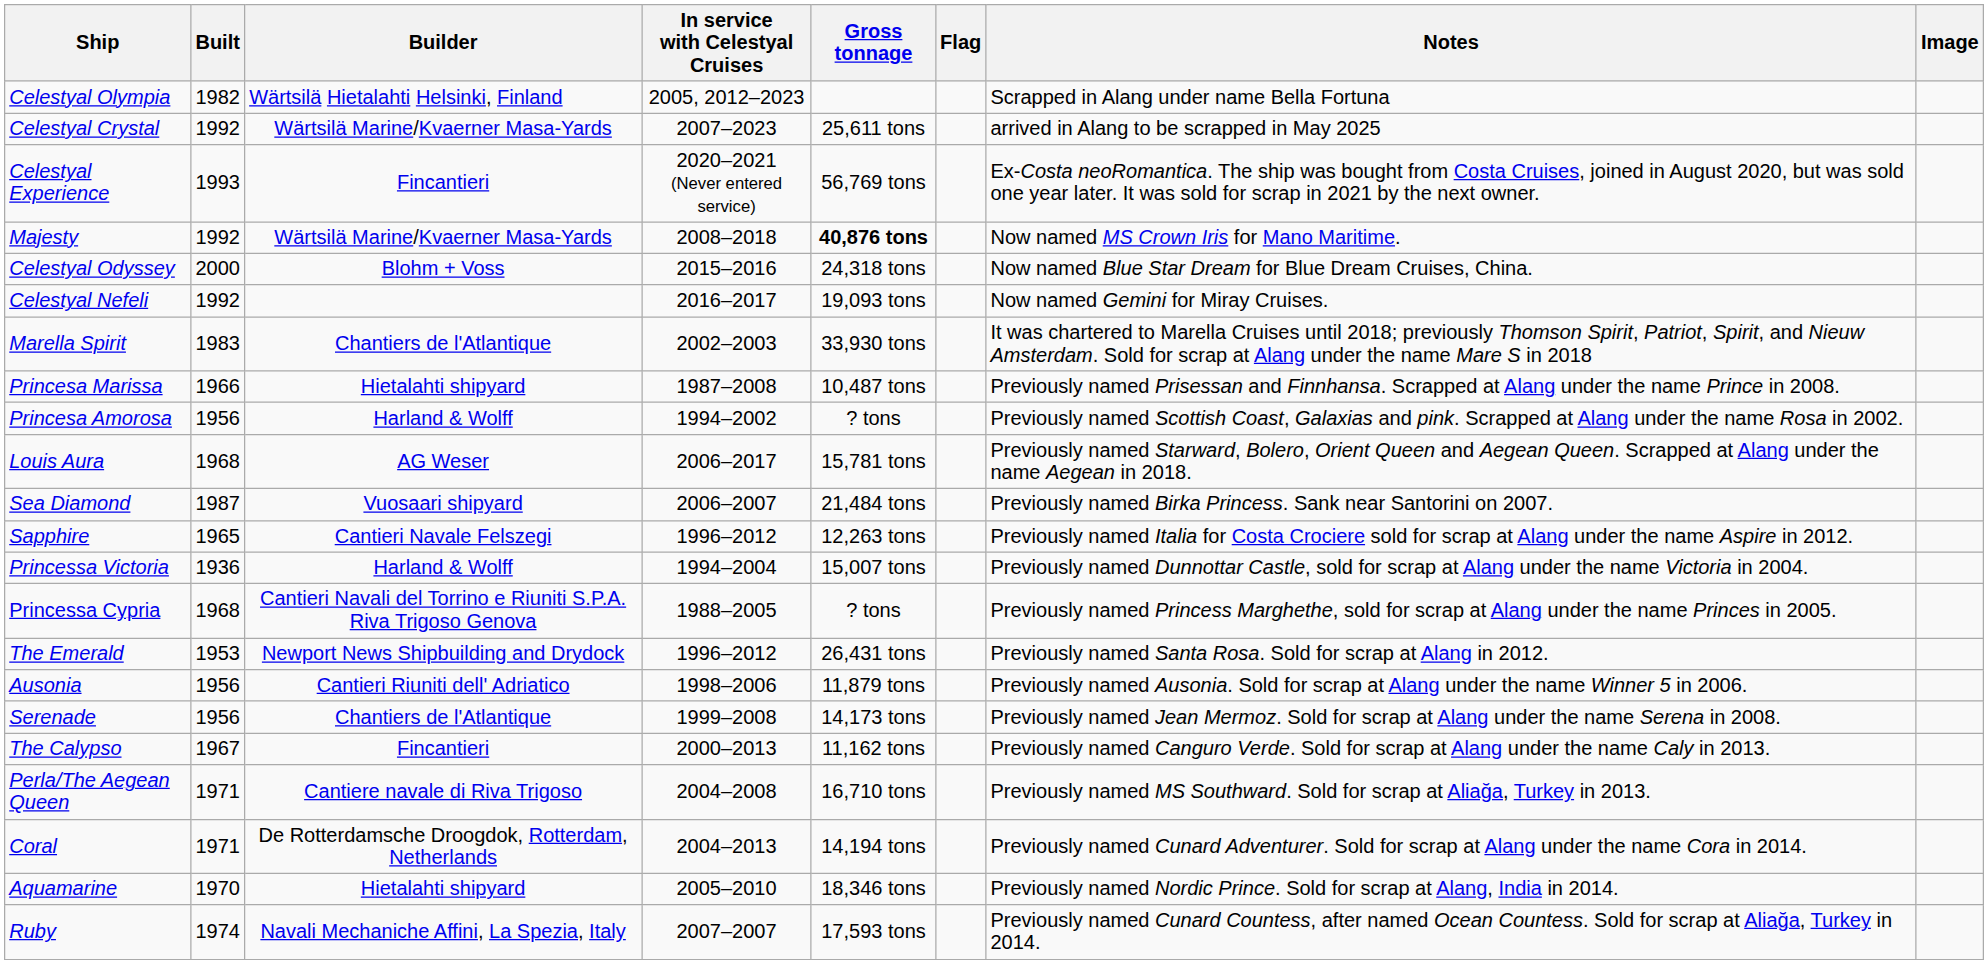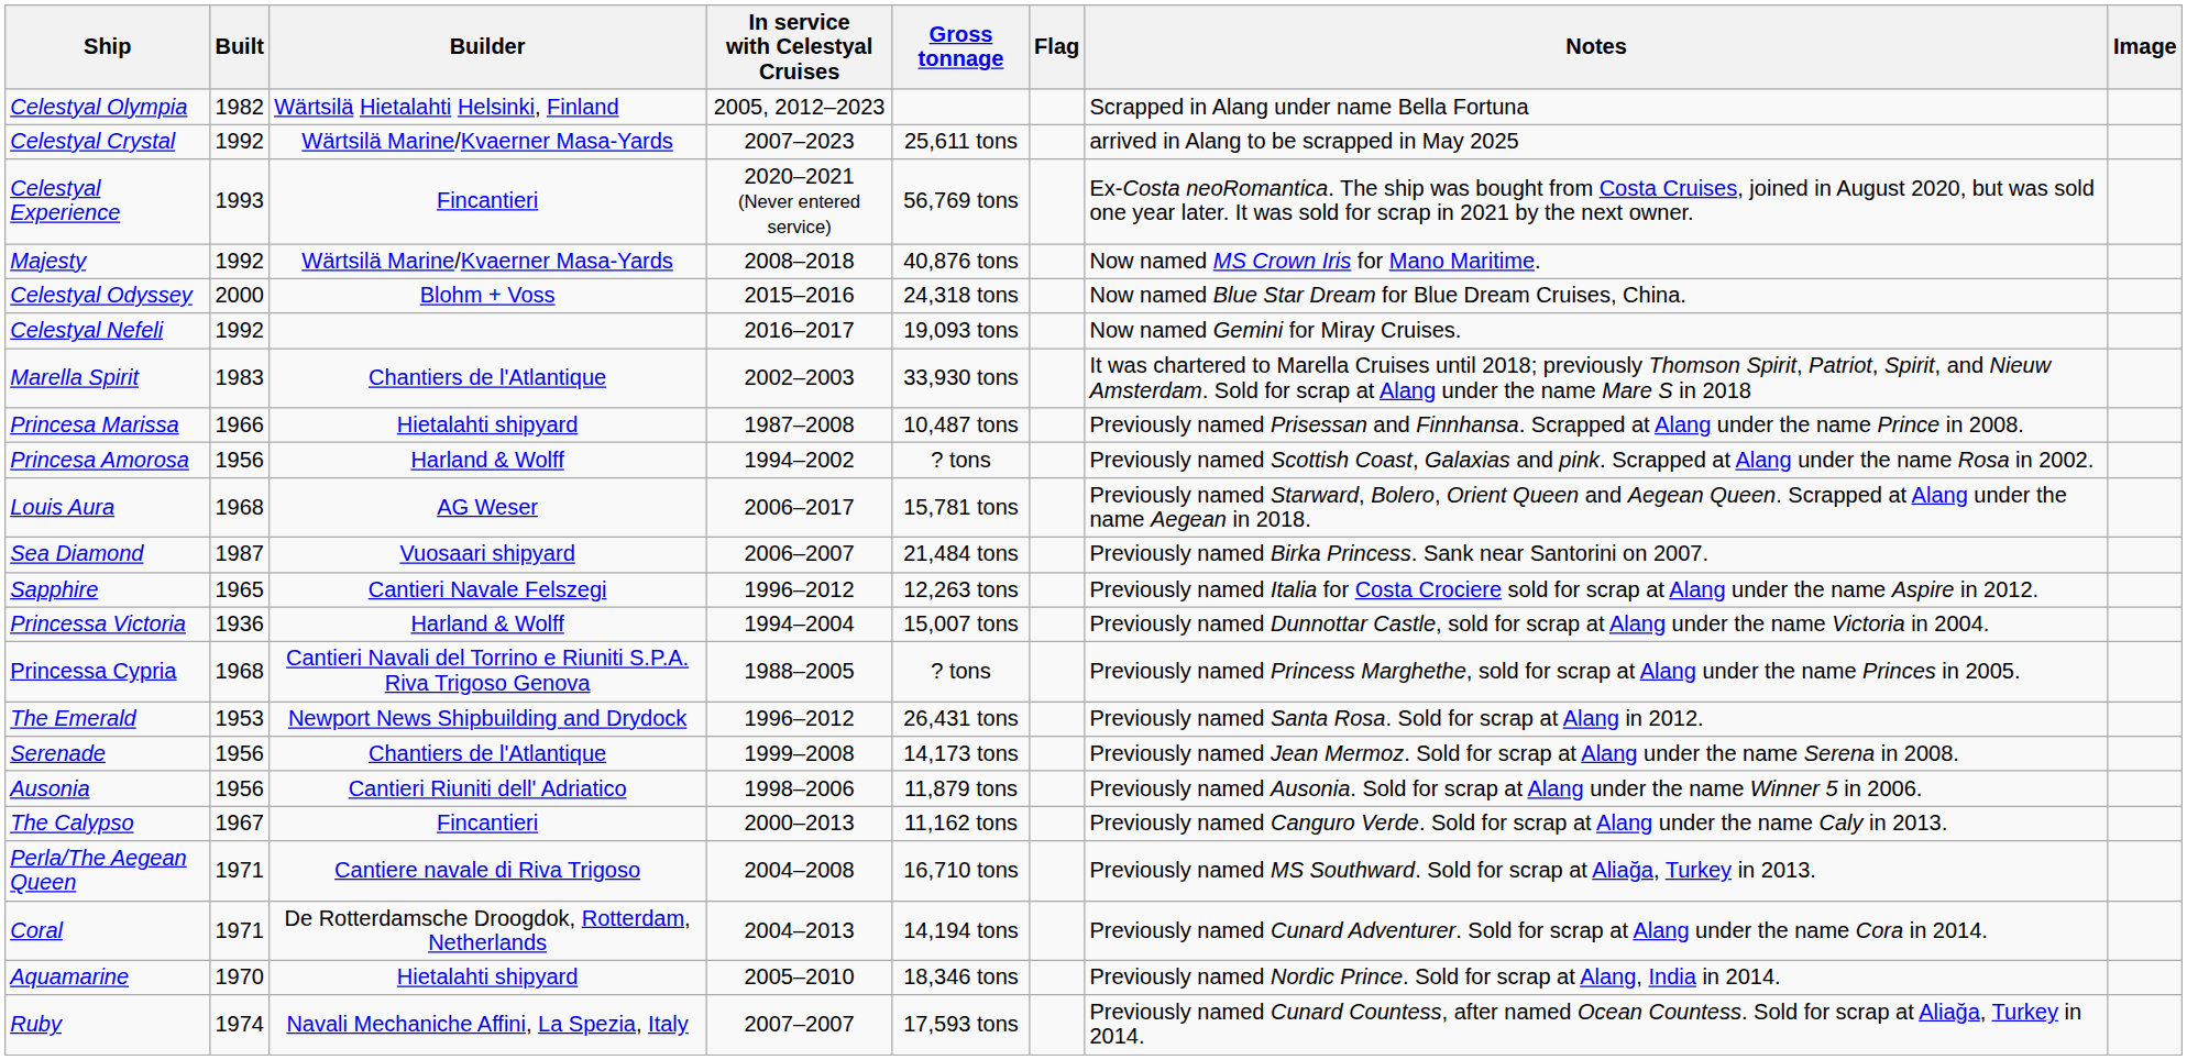Majesty | Gross tonnage: bold -> normal
rows swapped: Ausonia <-> Serenade
